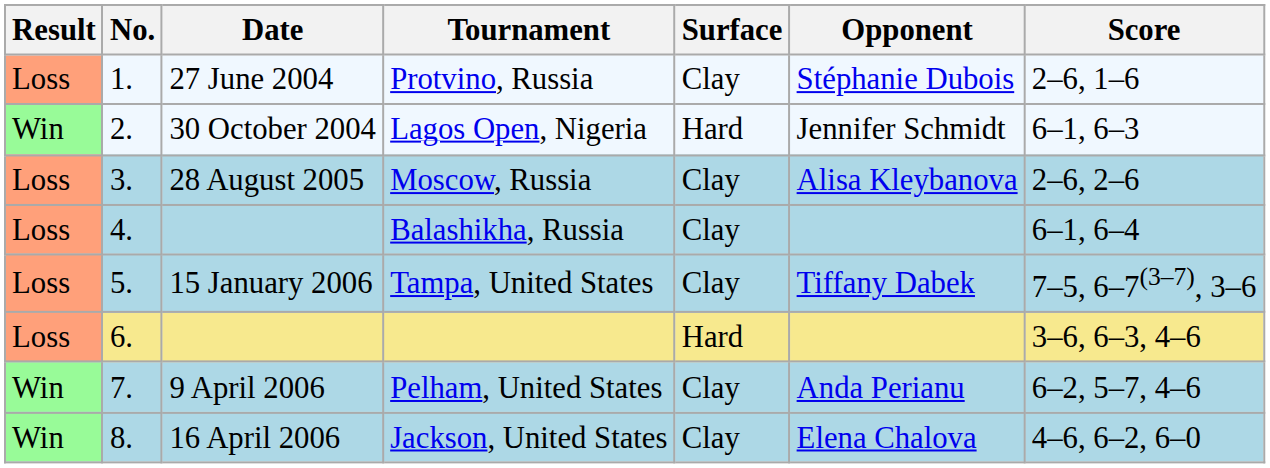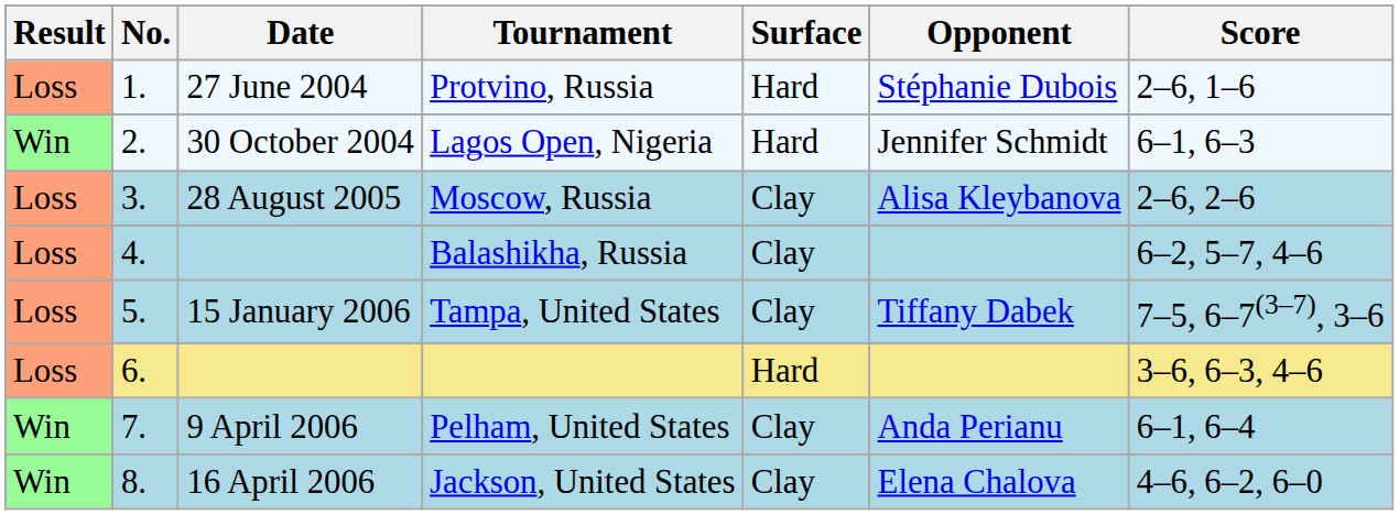Protvino, Russia | Surface: Clay -> Hard
Balashikha, Russia | Score: 6–1, 6–4 -> 6–2, 5–7, 4–6
Pelham, United States | Score: 6–2, 5–7, 4–6 -> 6–1, 6–4
